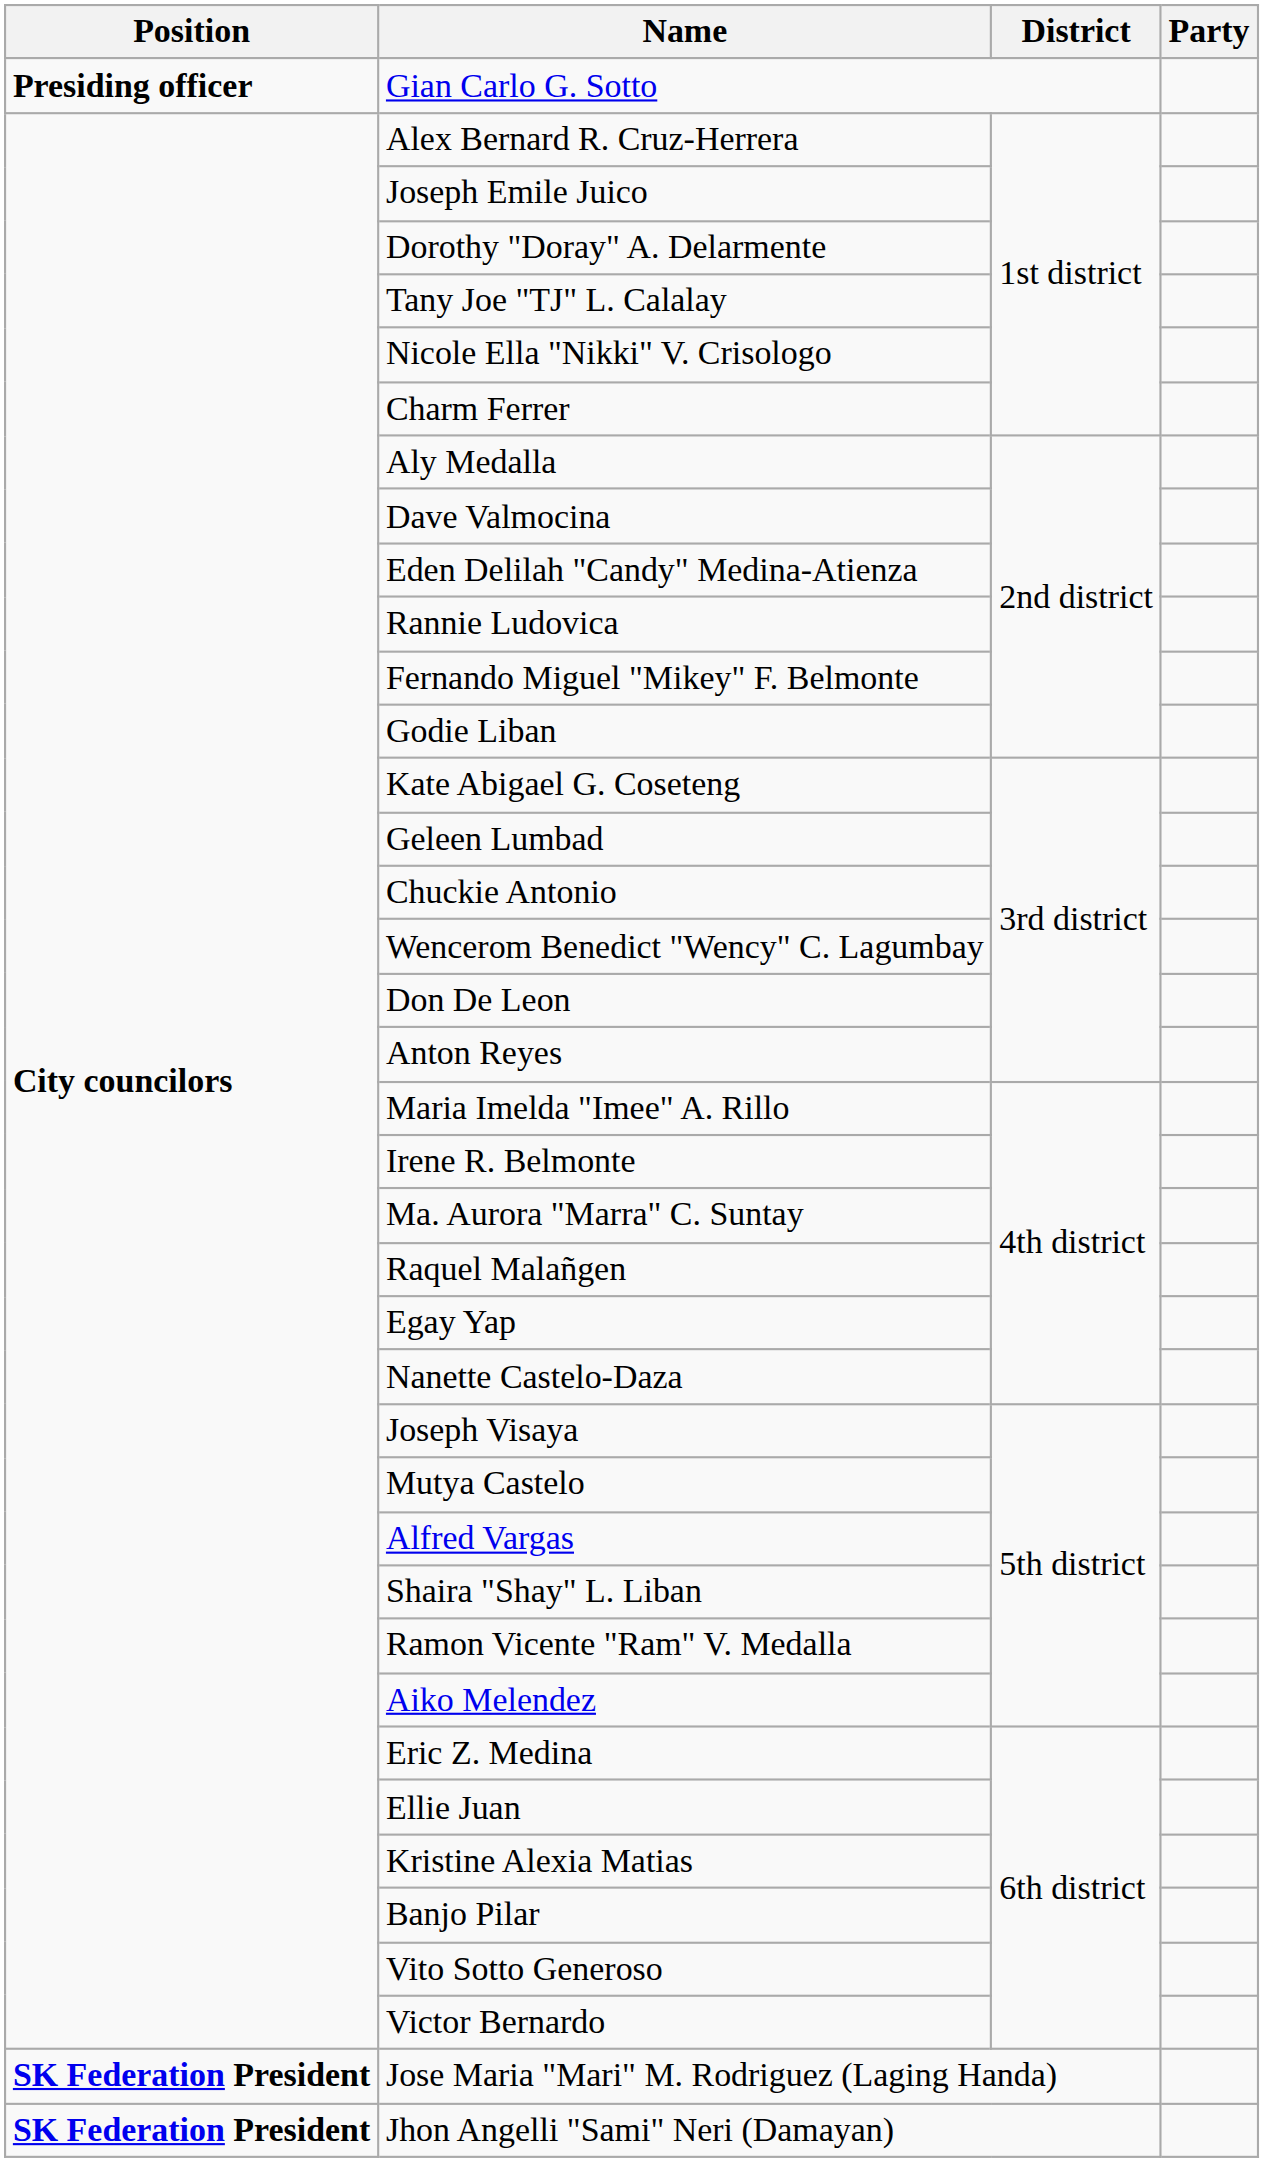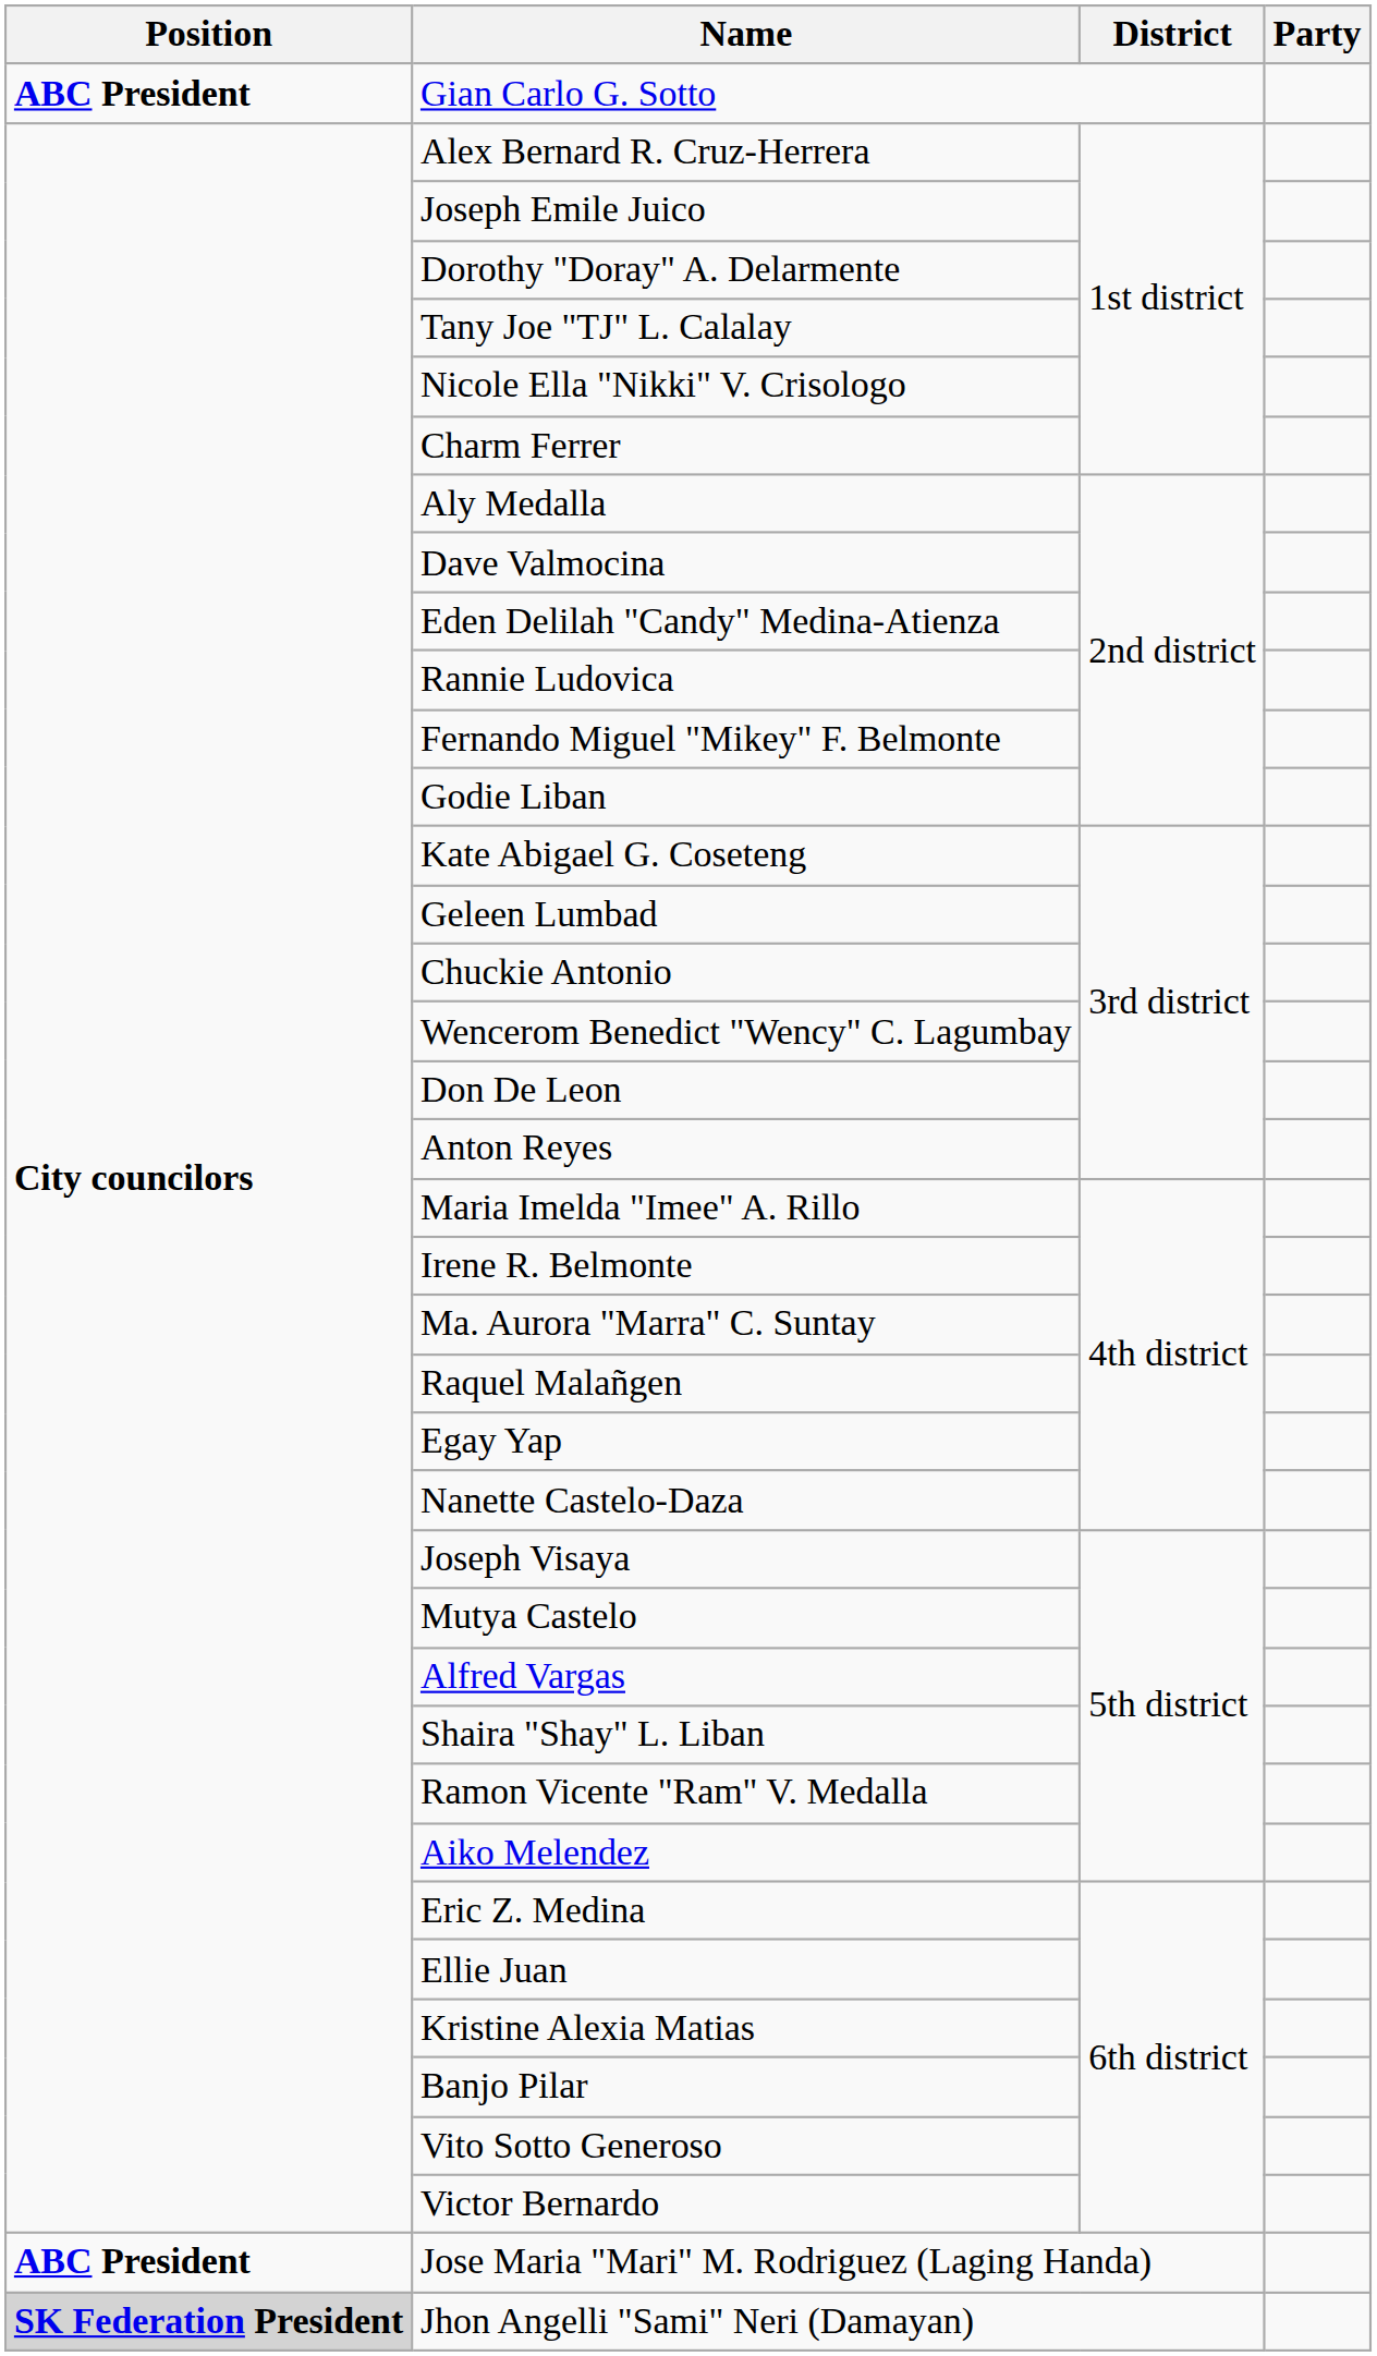Gian Carlo G. Sotto | Position: Presiding officer -> ABC President
Jose Maria "Mari" M. Rodriguez (Laging Handa) | Position: SK Federation President -> ABC President
Jhon Angelli "Sami" Neri (Damayan) | Position: no background -> lightgrey background
